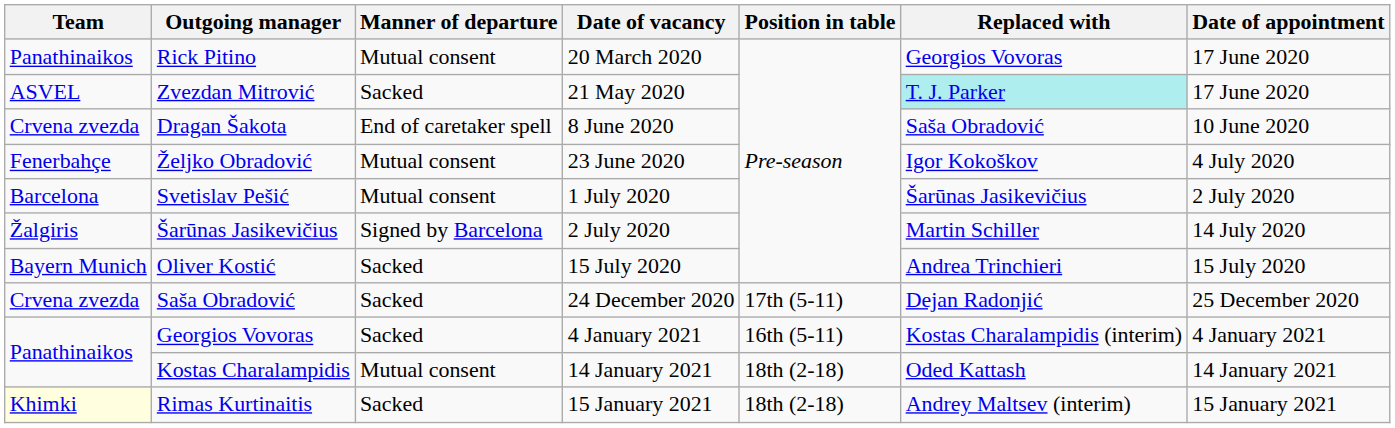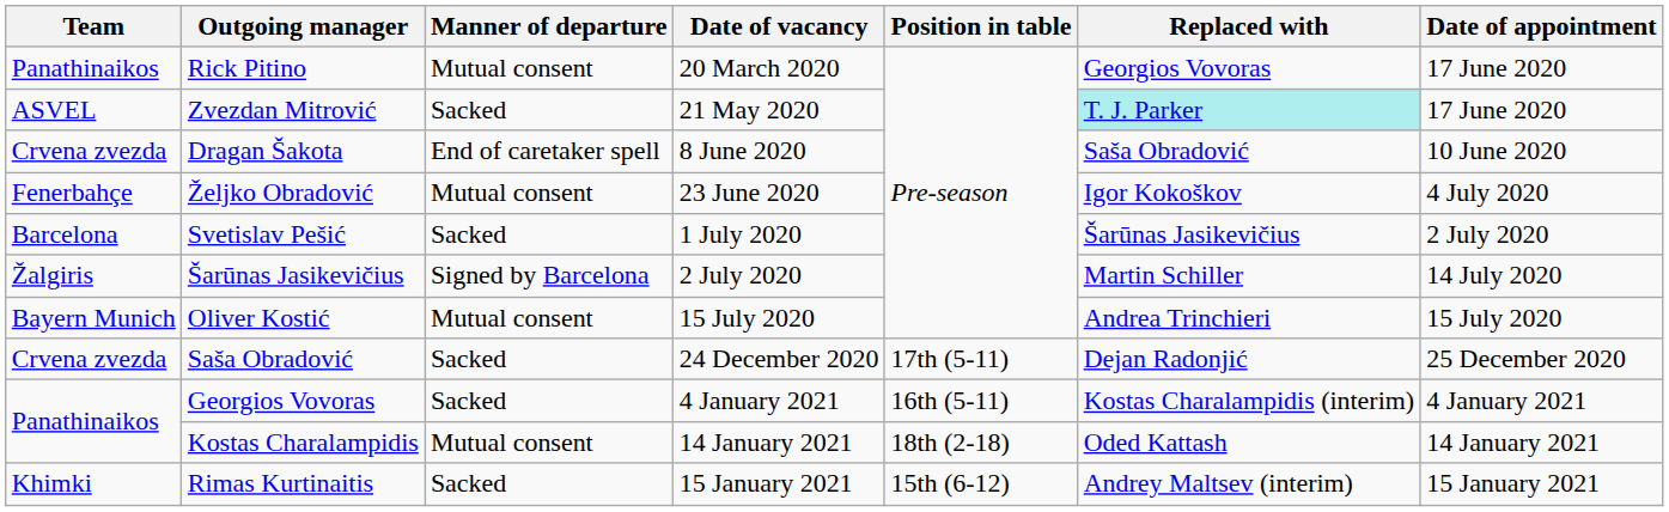Svetislav Pešić | Manner of departure: Mutual consent -> Sacked
Oliver Kostić | Manner of departure: Sacked -> Mutual consent
Rimas Kurtinaitis | Team: lightyellow background -> no background
Rimas Kurtinaitis | Position in table: 18th (2-18) -> 15th (6-12)
